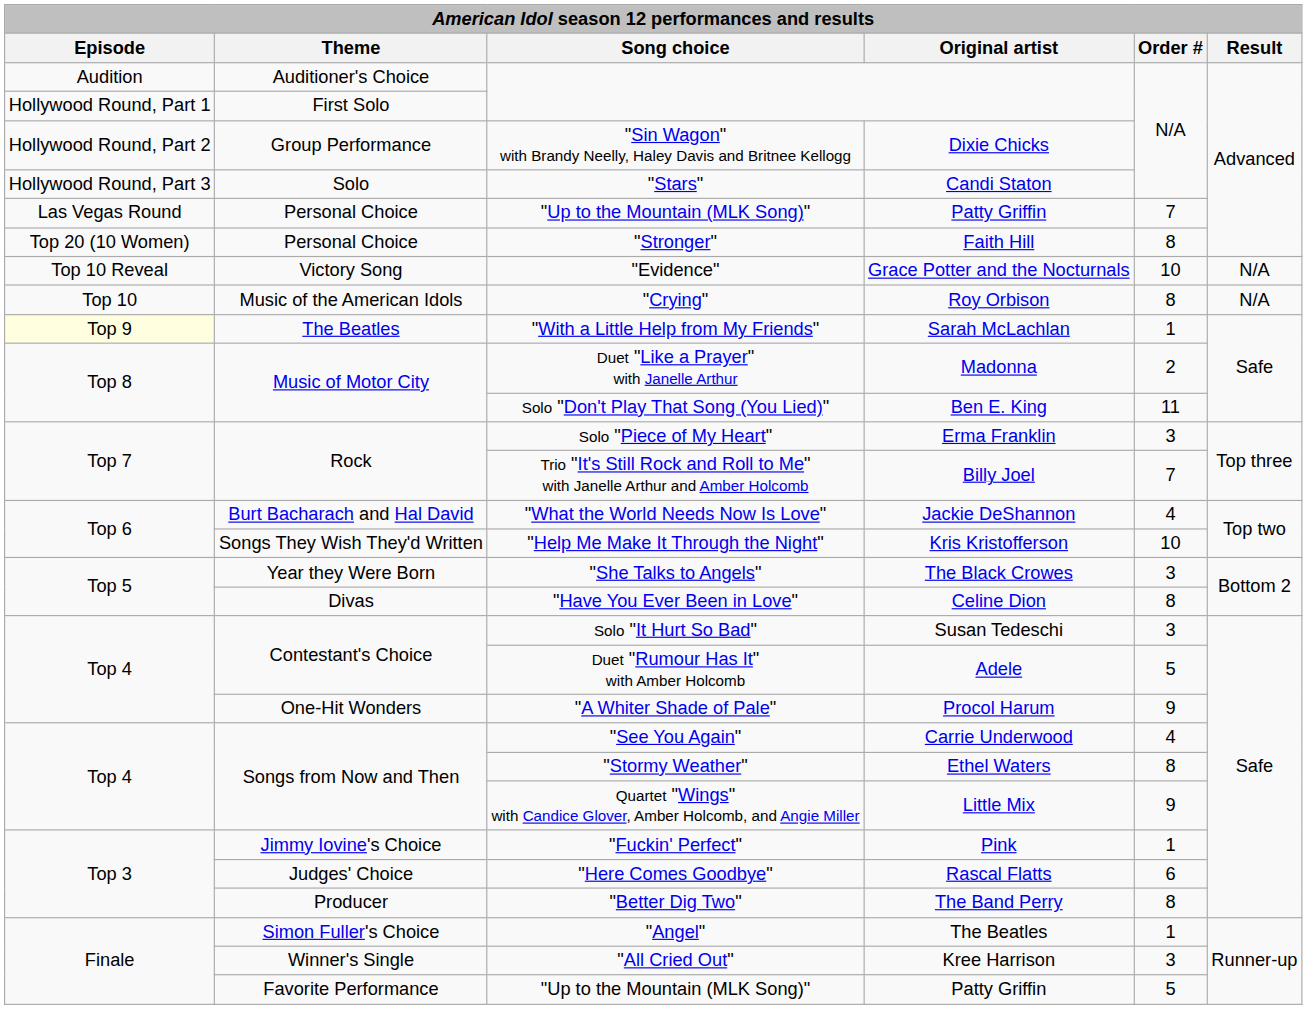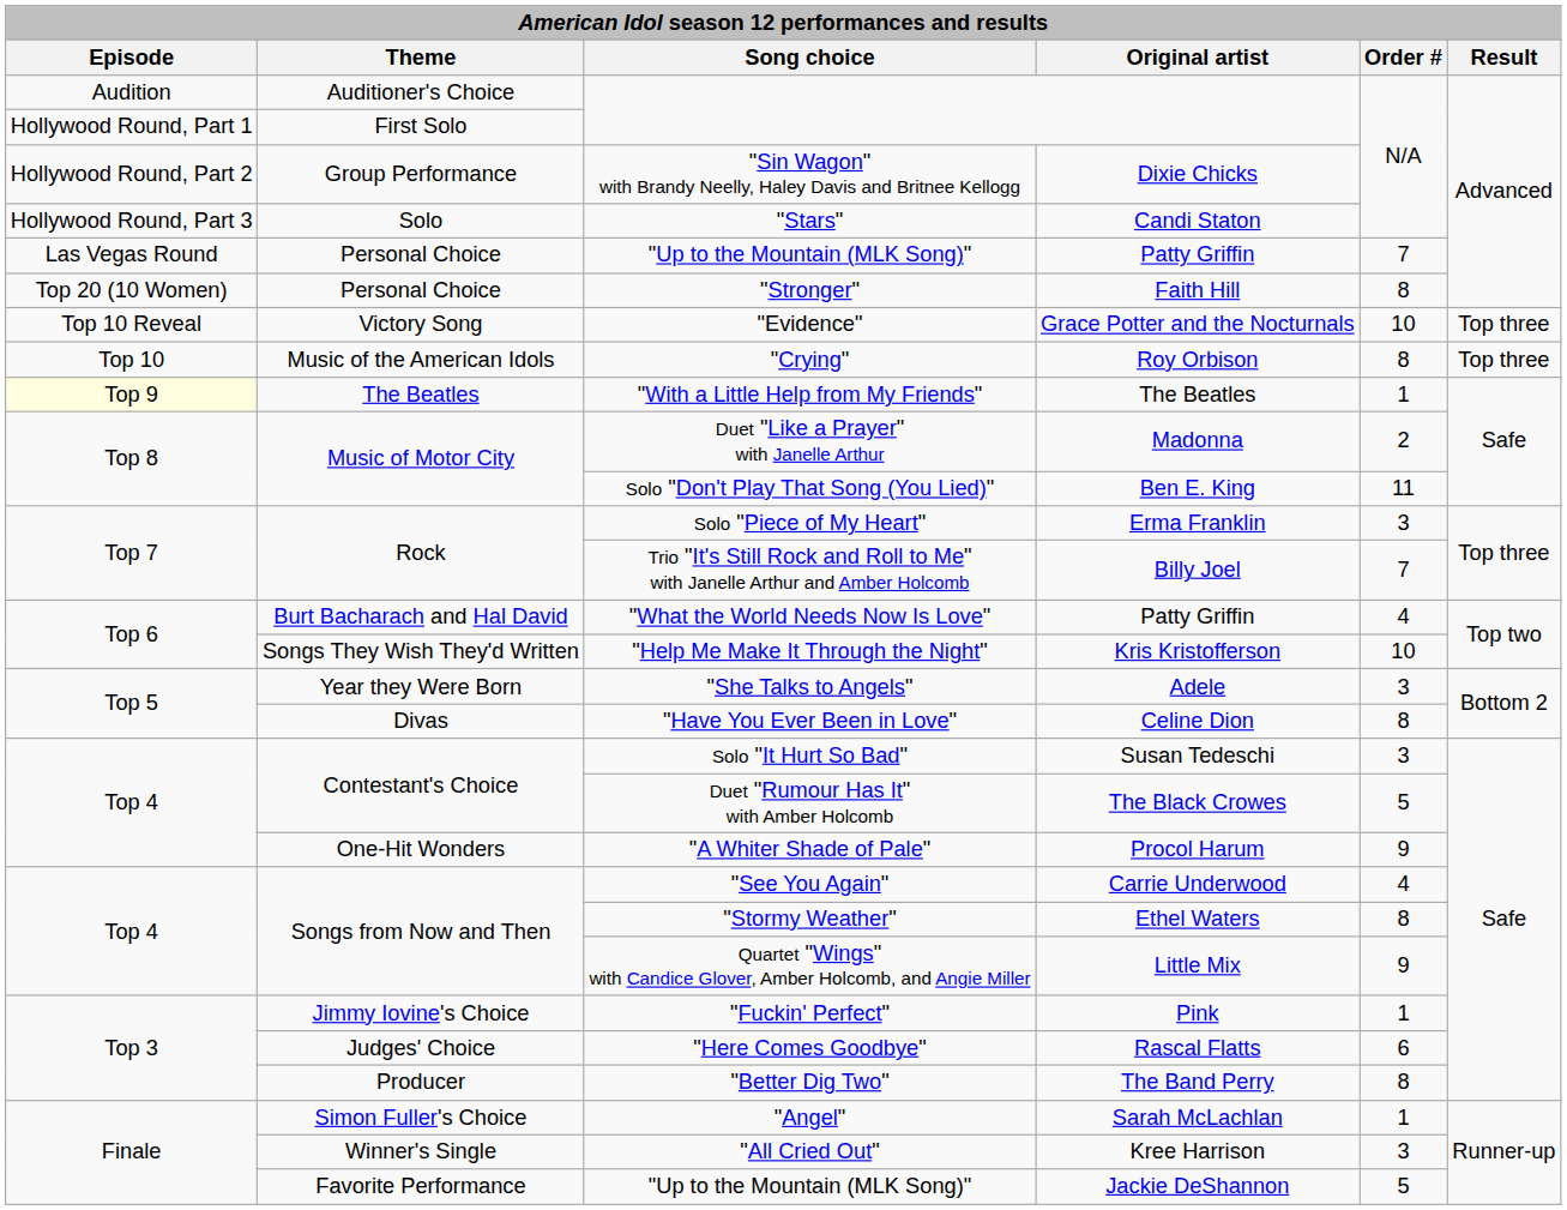"Evidence" | Result: N/A -> Top three
"Crying" | Result: N/A -> Top three
"With a Little Help from My Friends" | Original artist: Sarah McLachlan -> The Beatles
"What the World Needs Now Is Love" | Original artist: Jackie DeShannon -> Patty Griffin
"She Talks to Angels" | Original artist: The Black Crowes -> Adele
Duet "Rumour Has It" with Amber Holcomb | Original artist: Adele -> The Black Crowes
"Angel" | Original artist: The Beatles -> Sarah McLachlan
Favorite Performance / "Up to the Mountain (MLK Song)" | Original artist: Patty Griffin -> Jackie DeShannon
